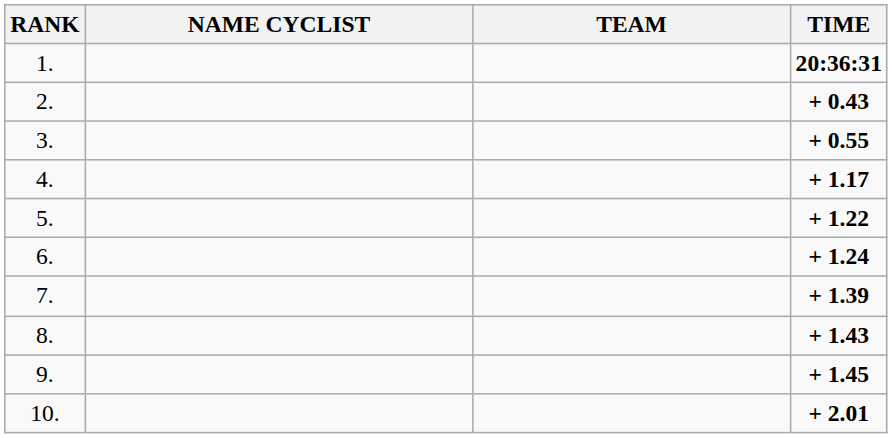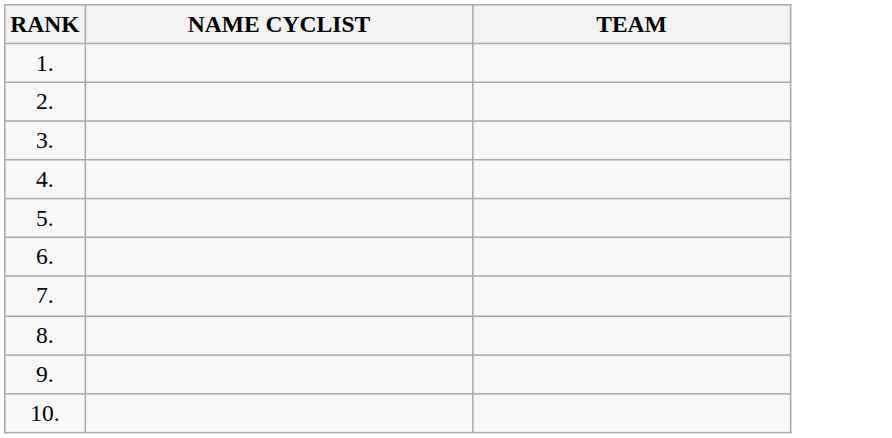- column: TIME | 20:36:31 | + 0.43 | + 0.55 | + 1.17 | + 1.22 | + 1.24 | + 1.39 | + 1.43 | + 1.45 | + 2.01
